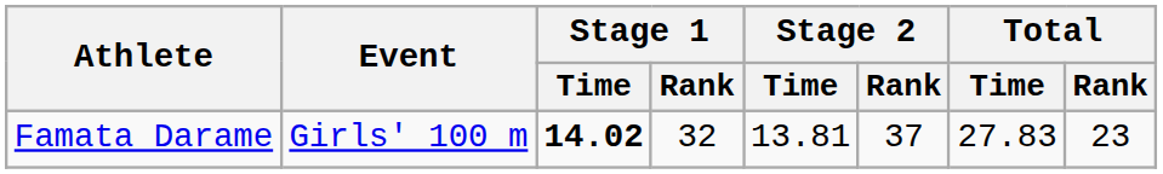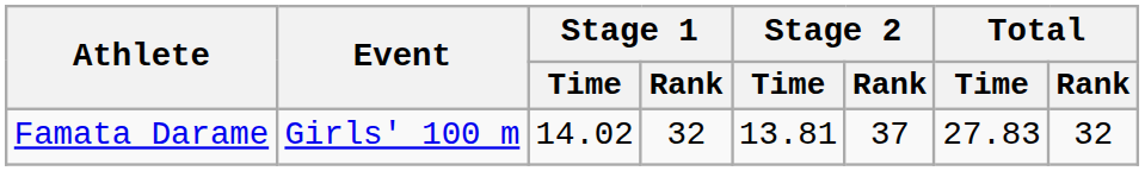Famata Darame | Stage 1 / Time: bold -> normal
Famata Darame | Total / Rank: 23 -> 32
